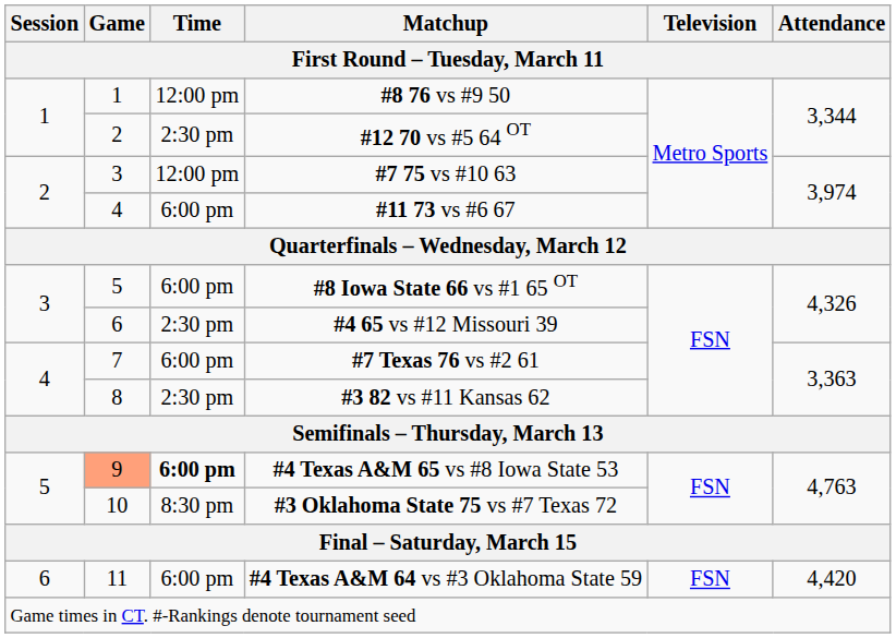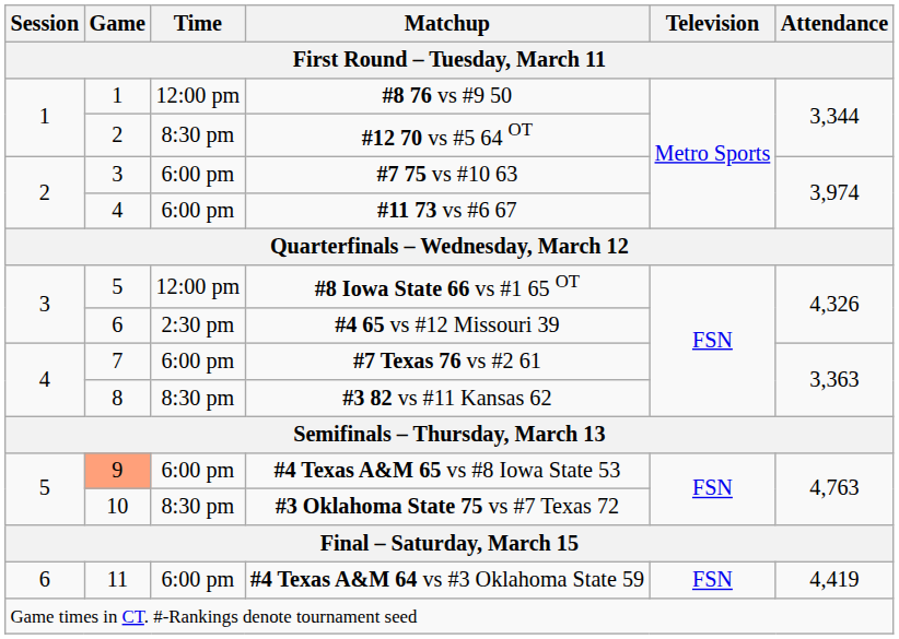#12 70 vs #5 64 OT | Time: 2:30 pm -> 8:30 pm
#7 75 vs #10 63 | Time: 12:00 pm -> 6:00 pm
#8 Iowa State 66 vs #1 65 OT | Time: 6:00 pm -> 12:00 pm
#3 82 vs #11 Kansas 62 | Time: 2:30 pm -> 8:30 pm
#4 Texas A&M 65 vs #8 Iowa State 53 | Time: bold -> normal
#4 Texas A&M 64 vs #3 Oklahoma State 59 | Attendance: 4,420 -> 4,419
